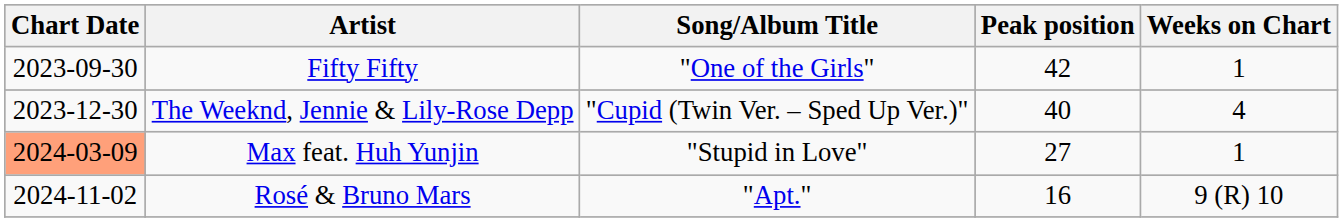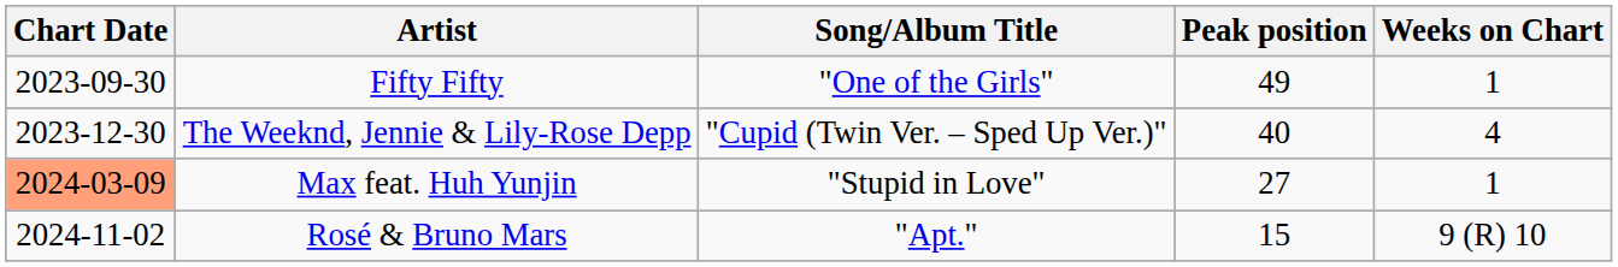Fifty Fifty | Peak position: 42 -> 49
Rosé & Bruno Mars | Peak position: 16 -> 15
